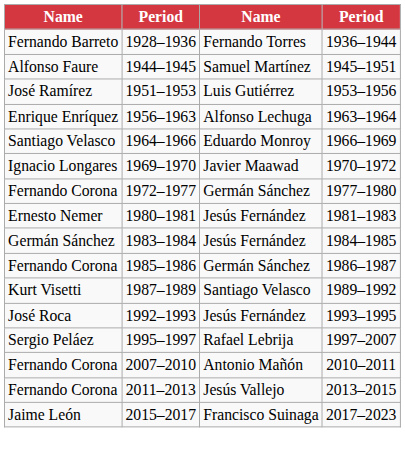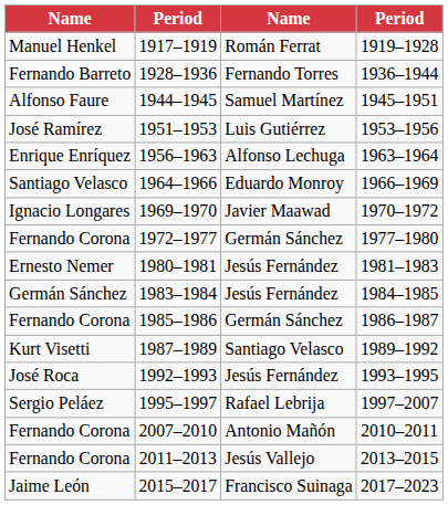+ row: Manuel Henkel | 1917–1919 | Román Ferrat | 1919–1928
